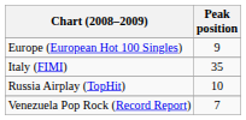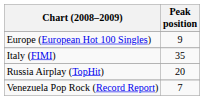Russia Airplay (TopHit) | Peak position: 10 -> 20
